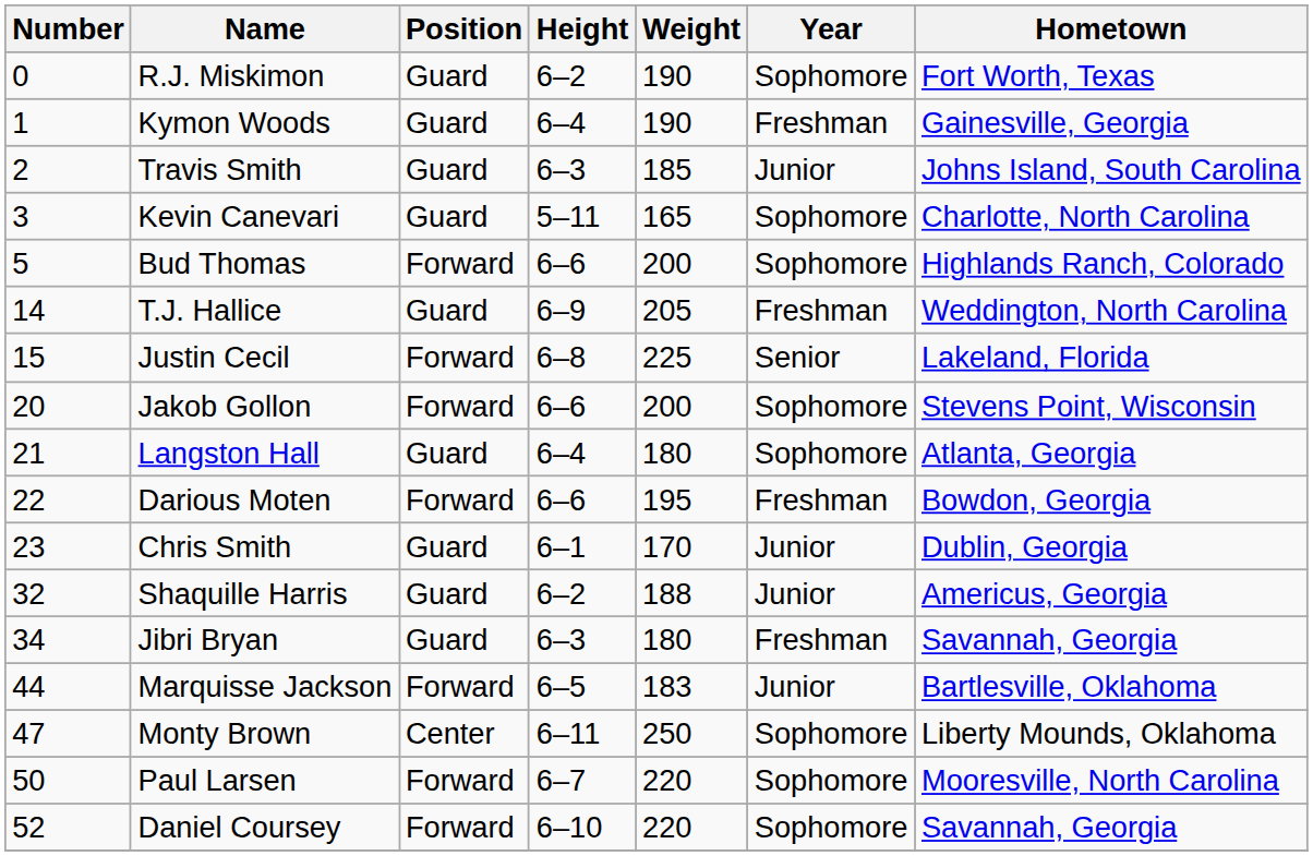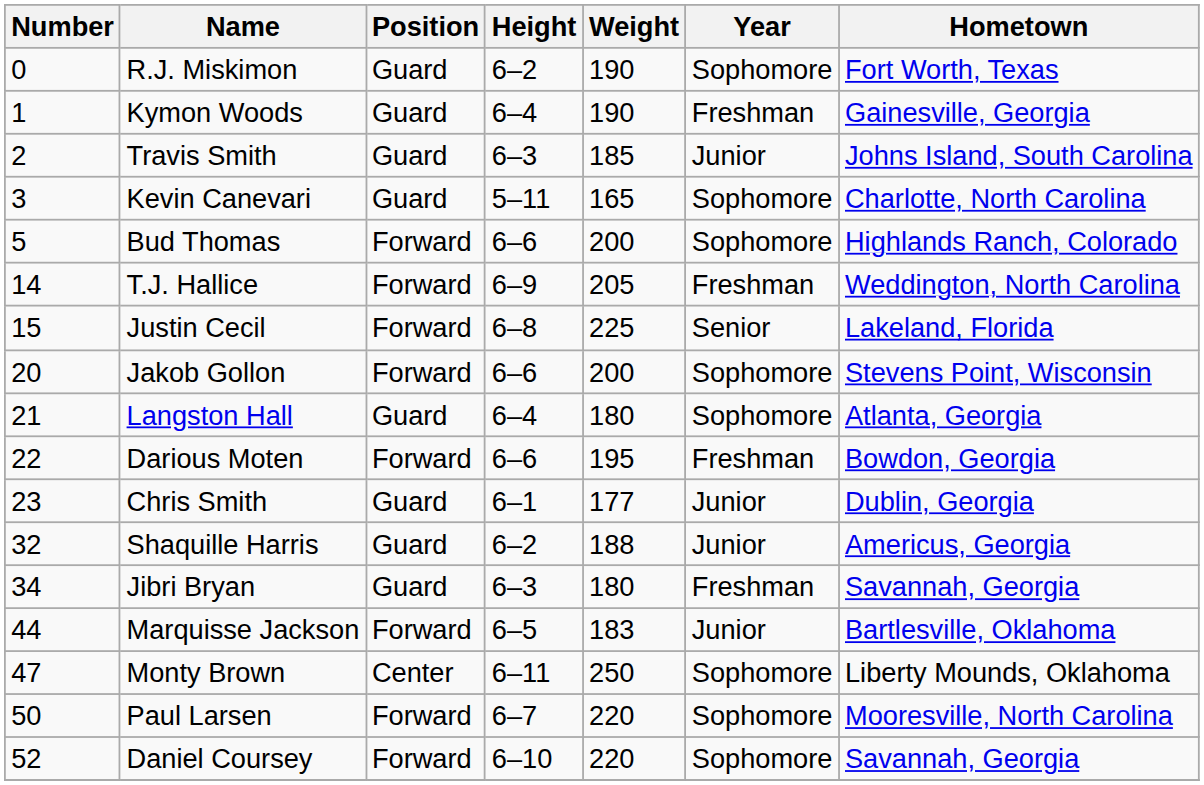T.J. Hallice | Position: Guard -> Forward
Chris Smith | Weight: 170 -> 177
